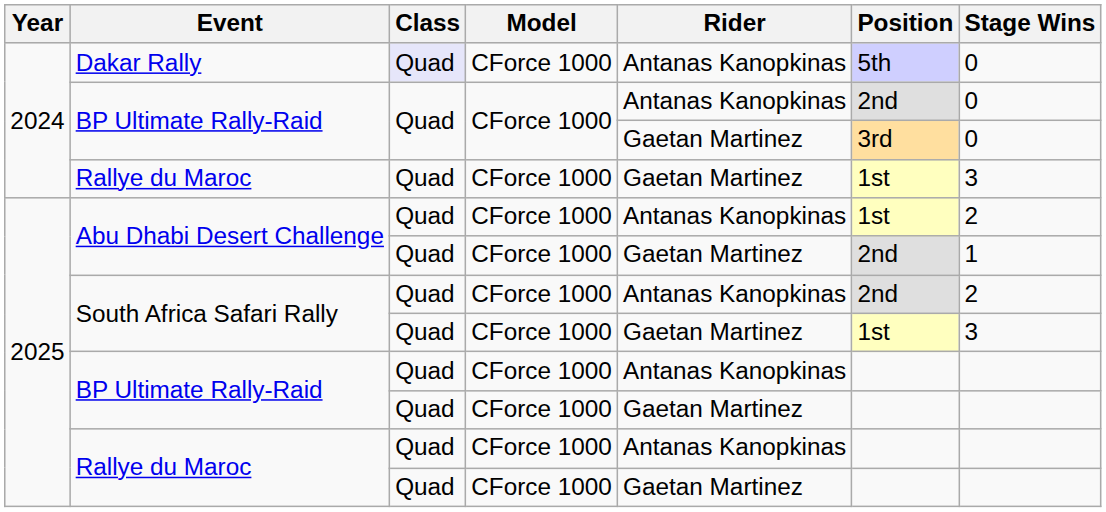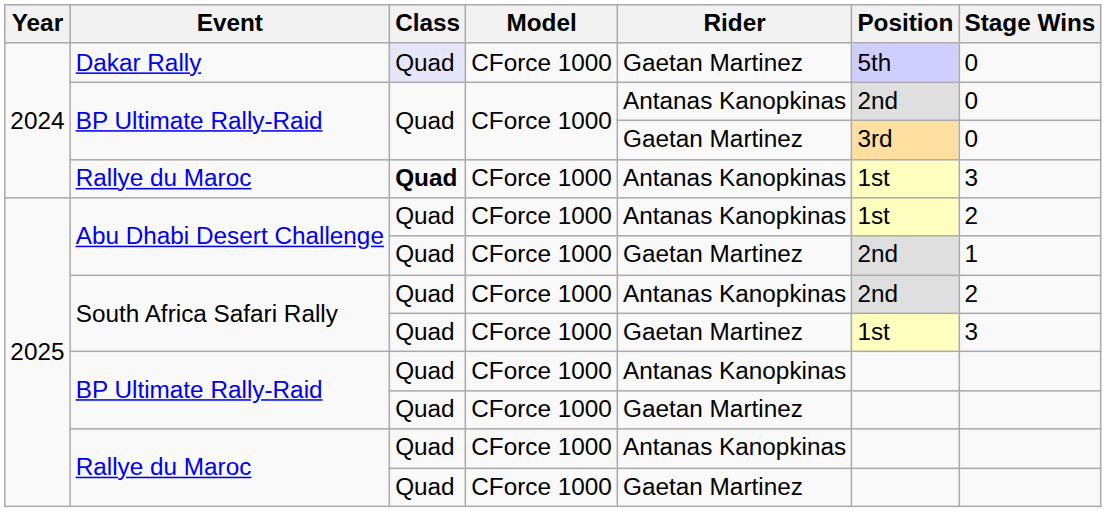Dakar Rally | Rider: Antanas Kanopkinas -> Gaetan Martinez
2024 / Rallye du Maroc | Class: normal -> bold
2024 / Rallye du Maroc | Rider: Gaetan Martinez -> Antanas Kanopkinas
